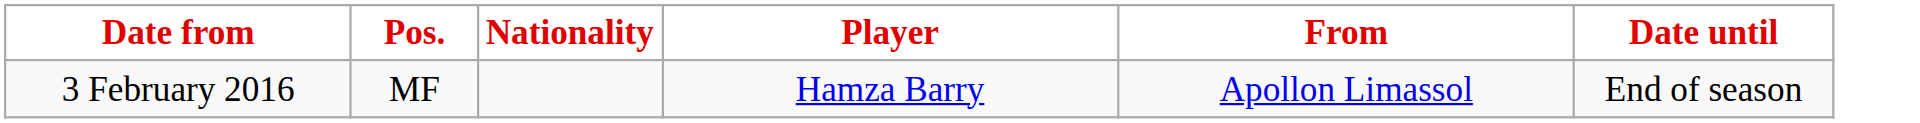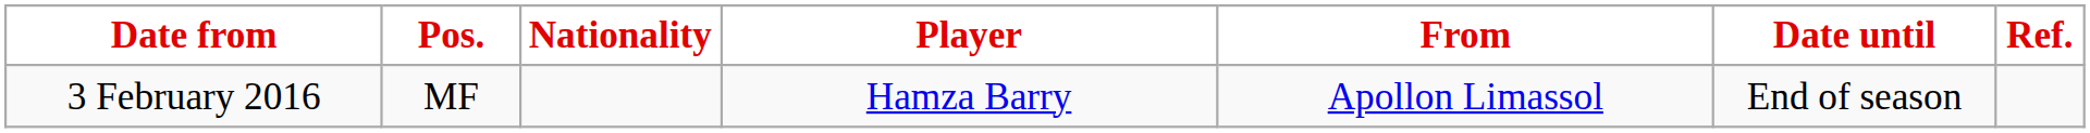+ column: Ref.
